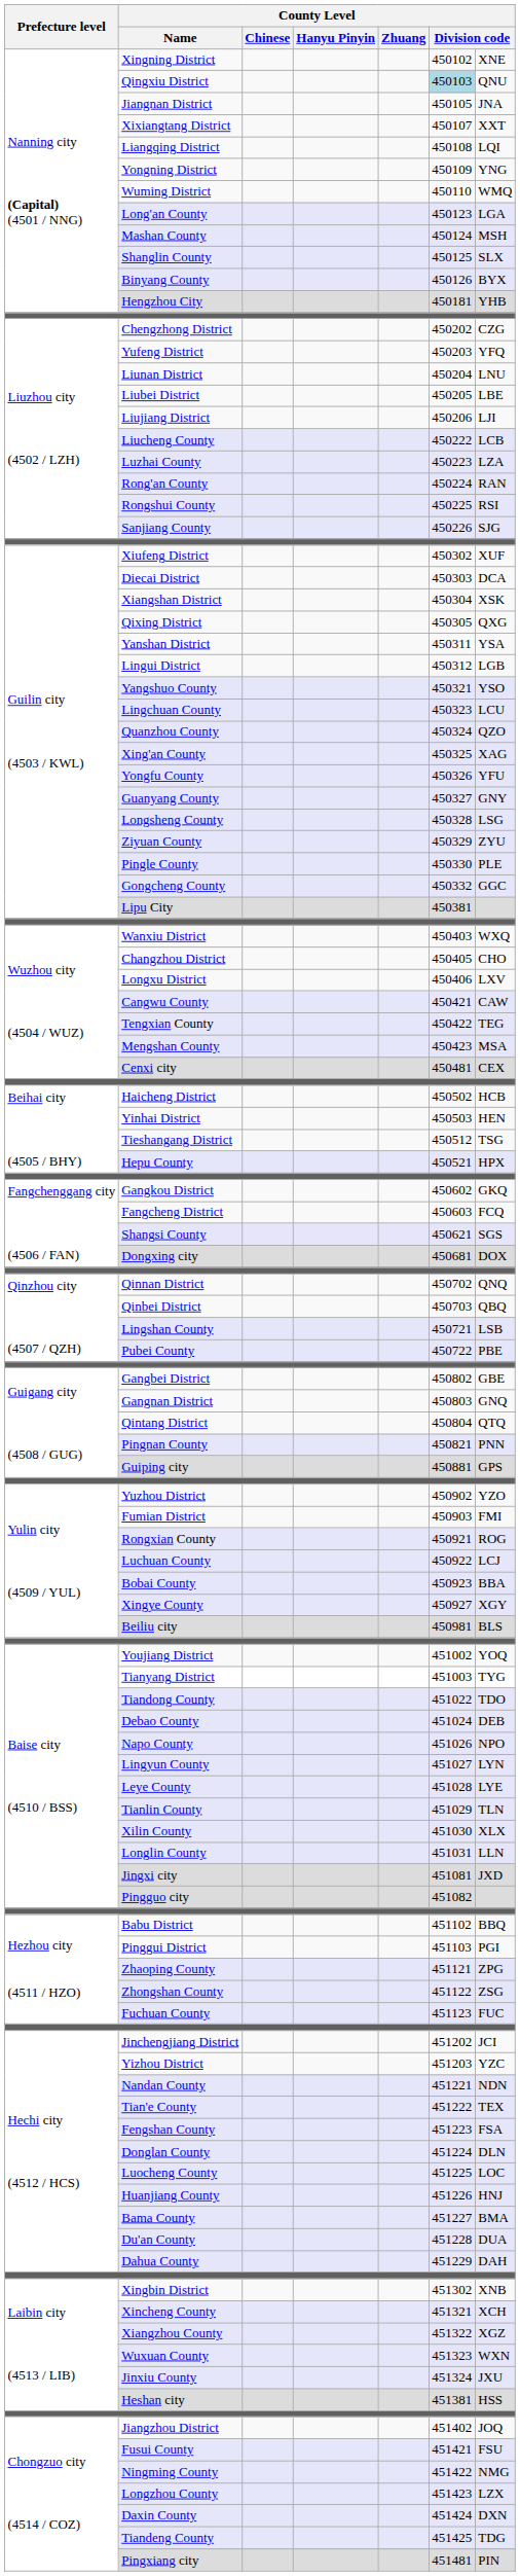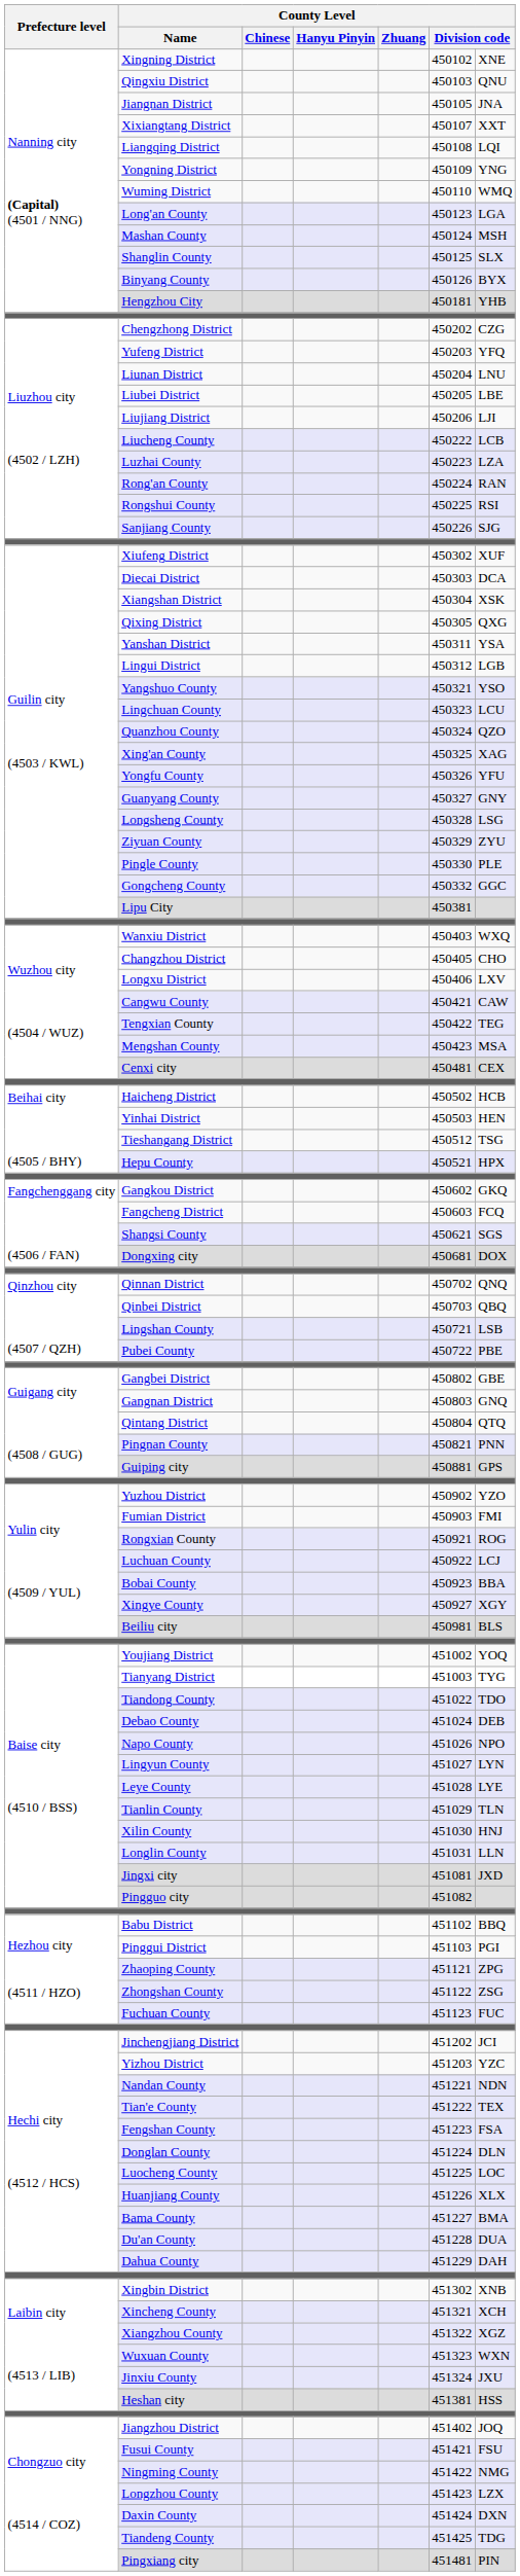Qingxiu District | column 6: lightblue background -> no background
Xilin County | column 7: XLX -> HNJ
Huanjiang County | column 7: HNJ -> XLX
